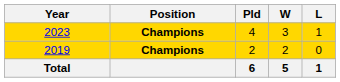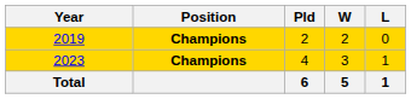rows swapped: 2019 <-> 2023
